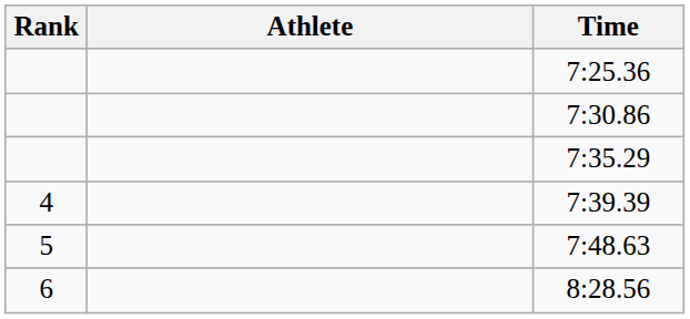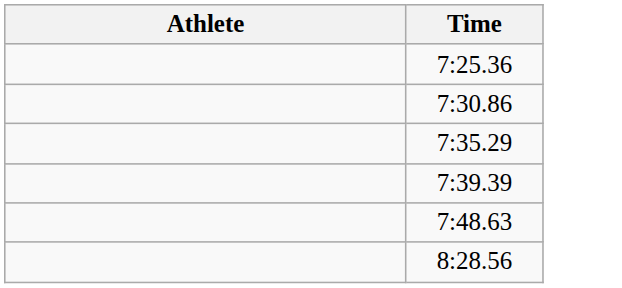- column: Rank | 4 | 5 | 6
